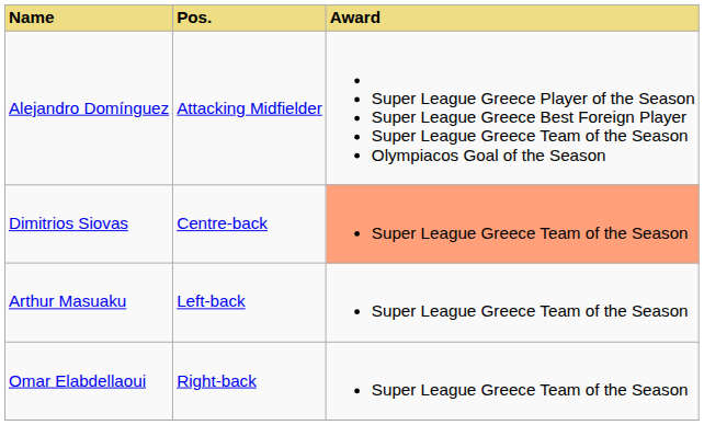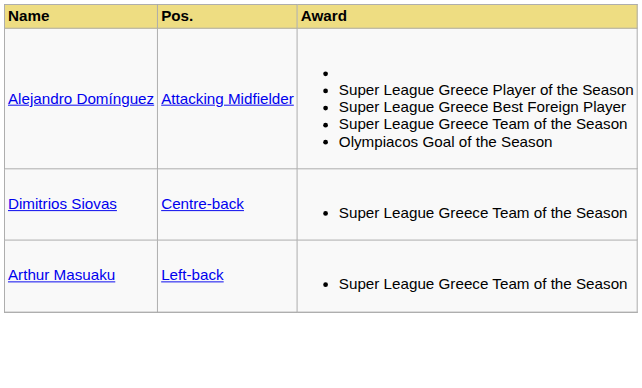Dimitrios Siovas | Award: lightsalmon background -> no background
- row: Omar Elabdellaoui | Right-back | Super League Greece Team of the Season
